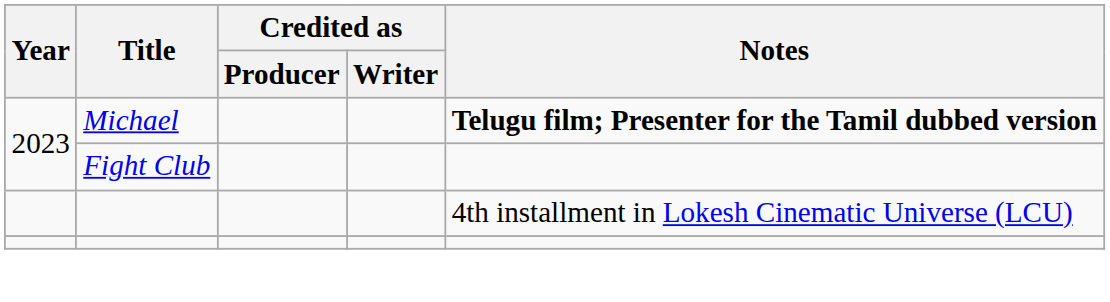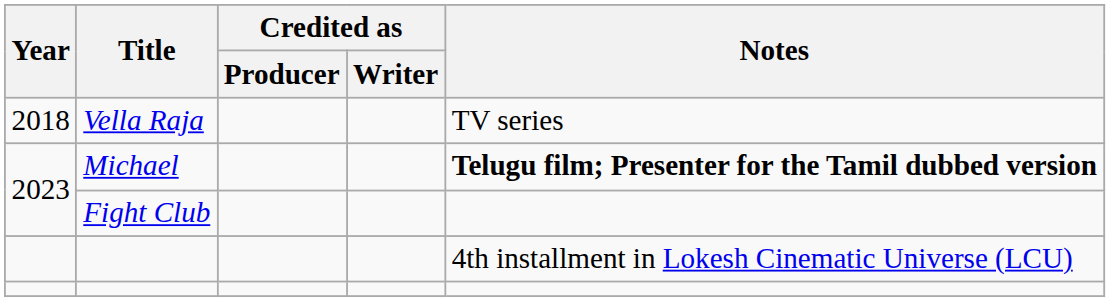+ row: 2018 | Vella Raja | TV series
